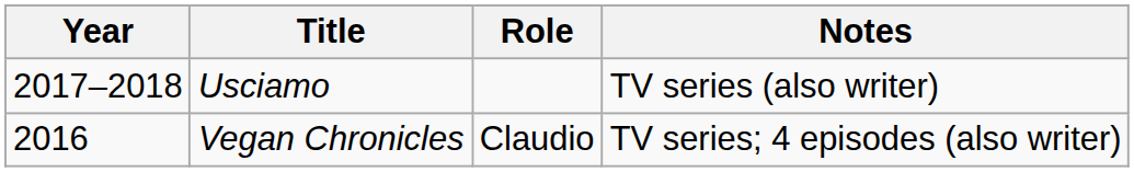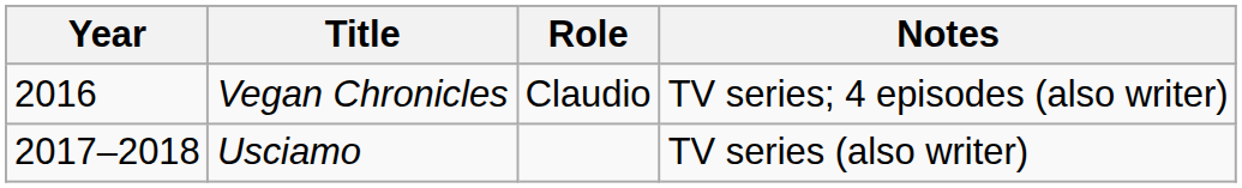rows swapped: Vegan Chronicles <-> Usciamo
